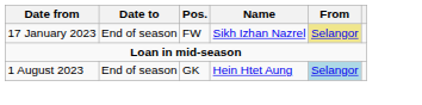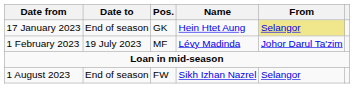17 January 2023 | Pos.: FW -> GK
17 January 2023 | Name: Sikh Izhan Nazrel -> Hein Htet Aung
+ row: 1 February 2023 | 19 July 2023 | MF | Lévy Madinda | Johor Darul Ta'zim
1 August 2023 | Pos.: GK -> FW
1 August 2023 | Name: Hein Htet Aung -> Sikh Izhan Nazrel
1 August 2023 | From: lightblue background -> no background
